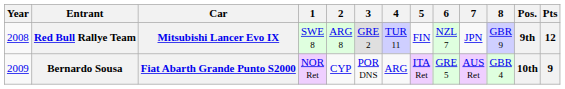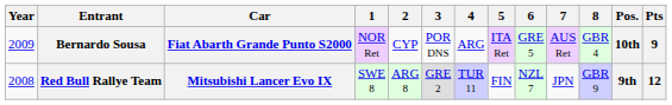rows swapped: Red Bull Rallye Team <-> Bernardo Sousa
